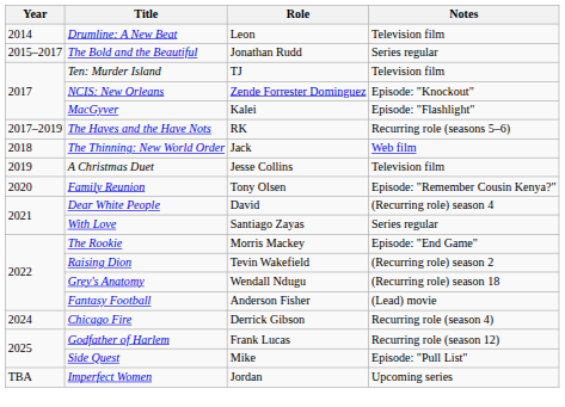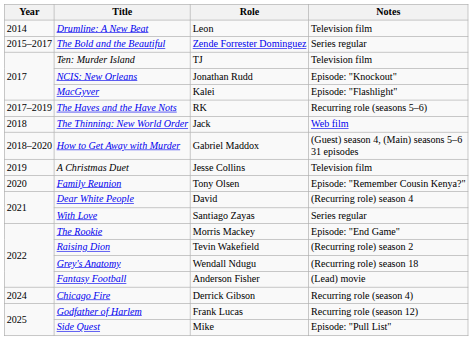The Bold and the Beautiful | Role: Jonathan Rudd -> Zende Forrester Dominguez
NCIS: New Orleans | Role: Zende Forrester Dominguez -> Jonathan Rudd
+ row: 2018–2020 | How to Get Away with Murder | Gabriel Maddox | (Guest) season 4, (Main) seasons 5–6 31 episodes
- row: TBA | Imperfect Women | Jordan | Upcoming series
